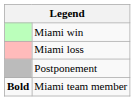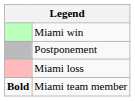rows swapped: Miami loss <-> Postponement
